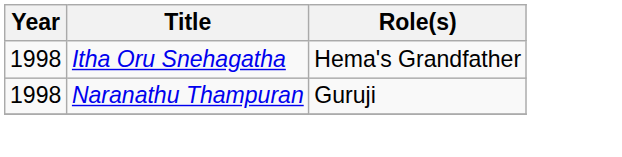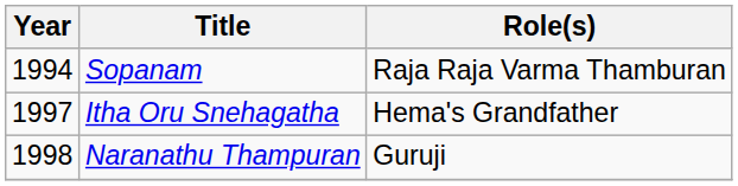+ row: 1994 | Sopanam | Raja Raja Varma Thamburan
Itha Oru Snehagatha | Year: 1998 -> 1997
